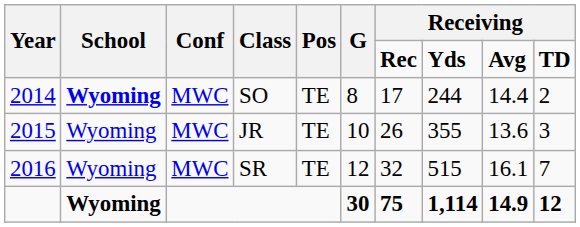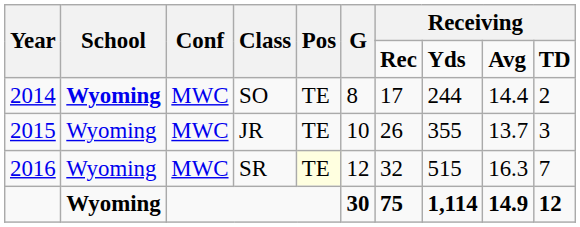JR | column 9: 13.6 -> 13.7
SR | Pos: no background -> lightyellow background
SR | column 9: 16.1 -> 16.3
